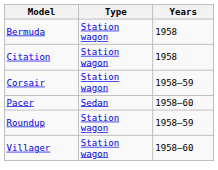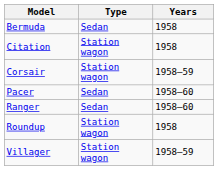Bermuda | Type: Station wagon -> Sedan
+ row: Ranger | Sedan | 1958–60
Roundup | Years: 1958–59 -> 1958
Villager | Years: 1958–60 -> 1958–59
